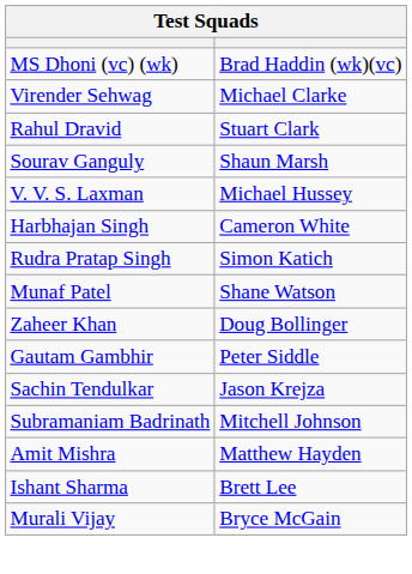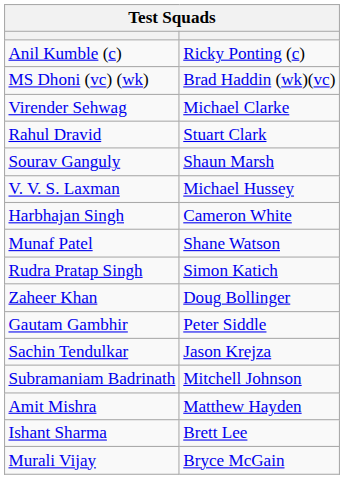+ row: Anil Kumble (c) | Ricky Ponting (c)
rows swapped: Rudra Pratap Singh <-> Munaf Patel
